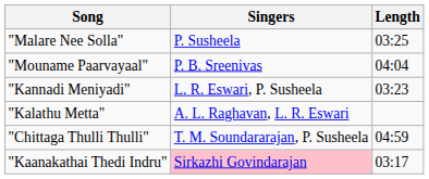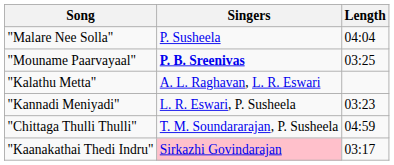"Malare Nee Solla" | Length: 03:25 -> 04:04
"Mouname Paarvayaal" | Singers: normal -> bold
"Mouname Paarvayaal" | Length: 04:04 -> 03:25
rows swapped: "Kannadi Meniyadi" <-> "Kalathu Metta"
